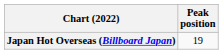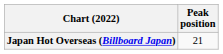Japan Hot Overseas (Billboard Japan) | Peak position: 19 -> 21
